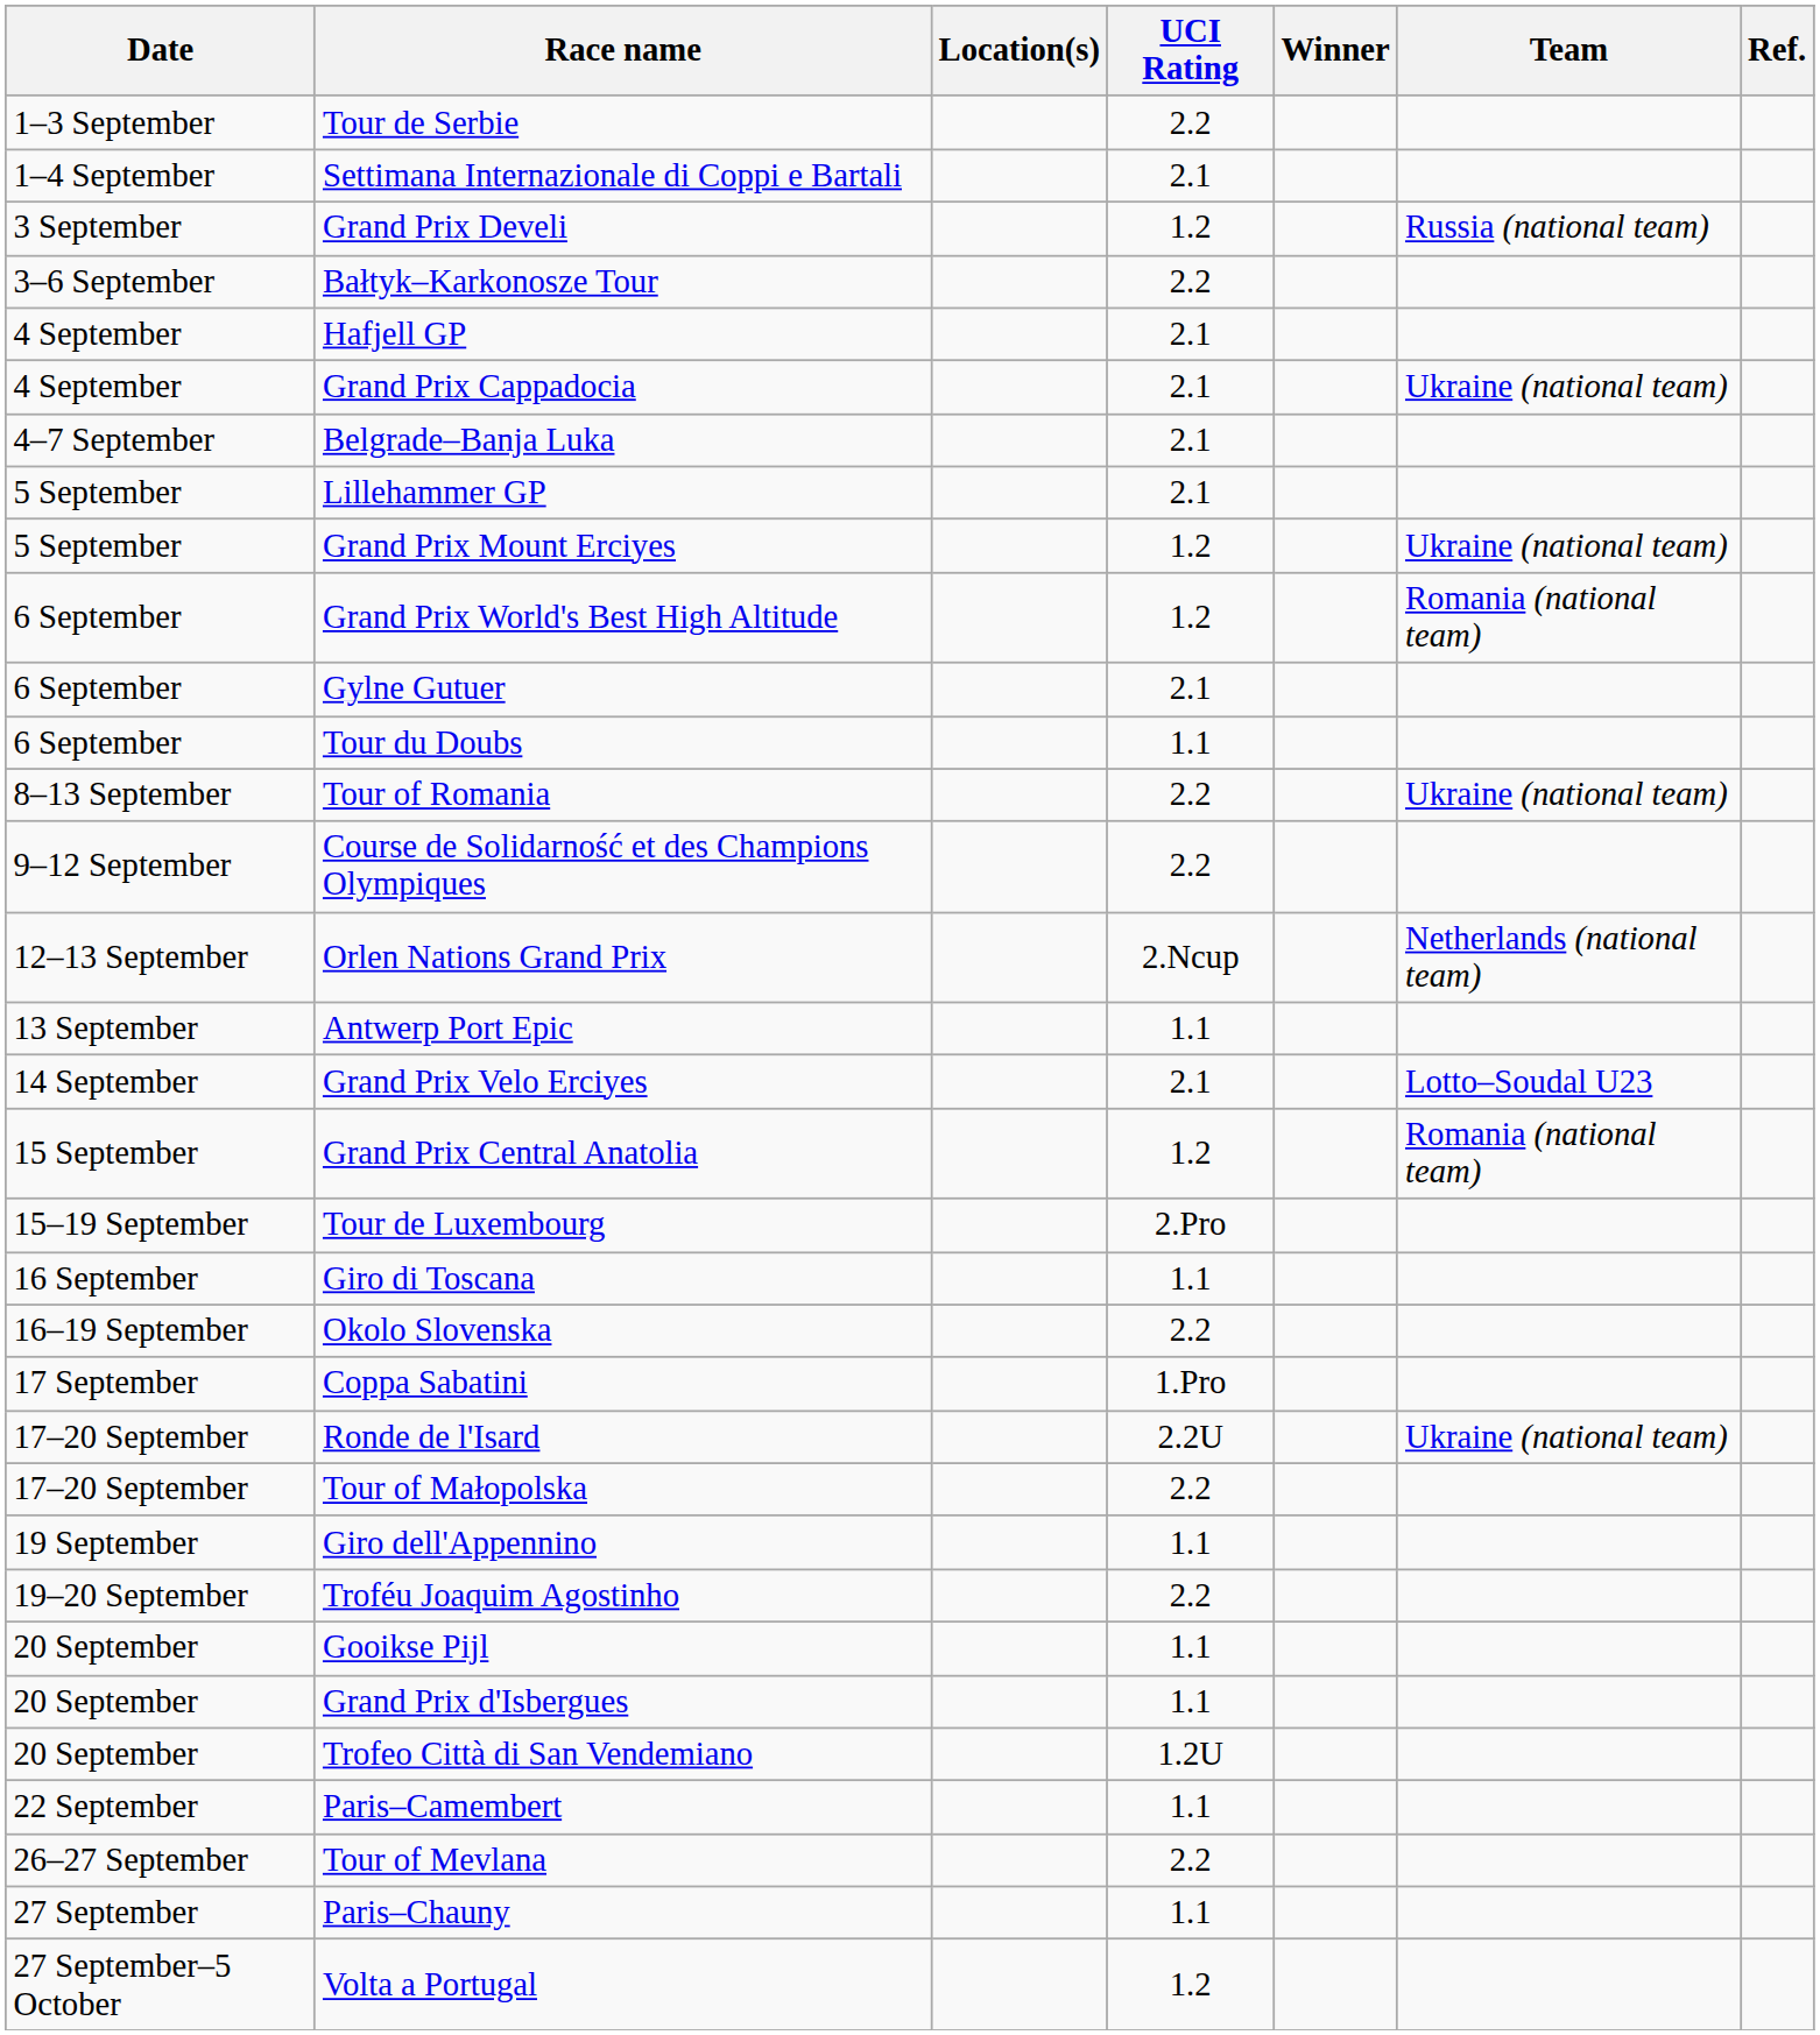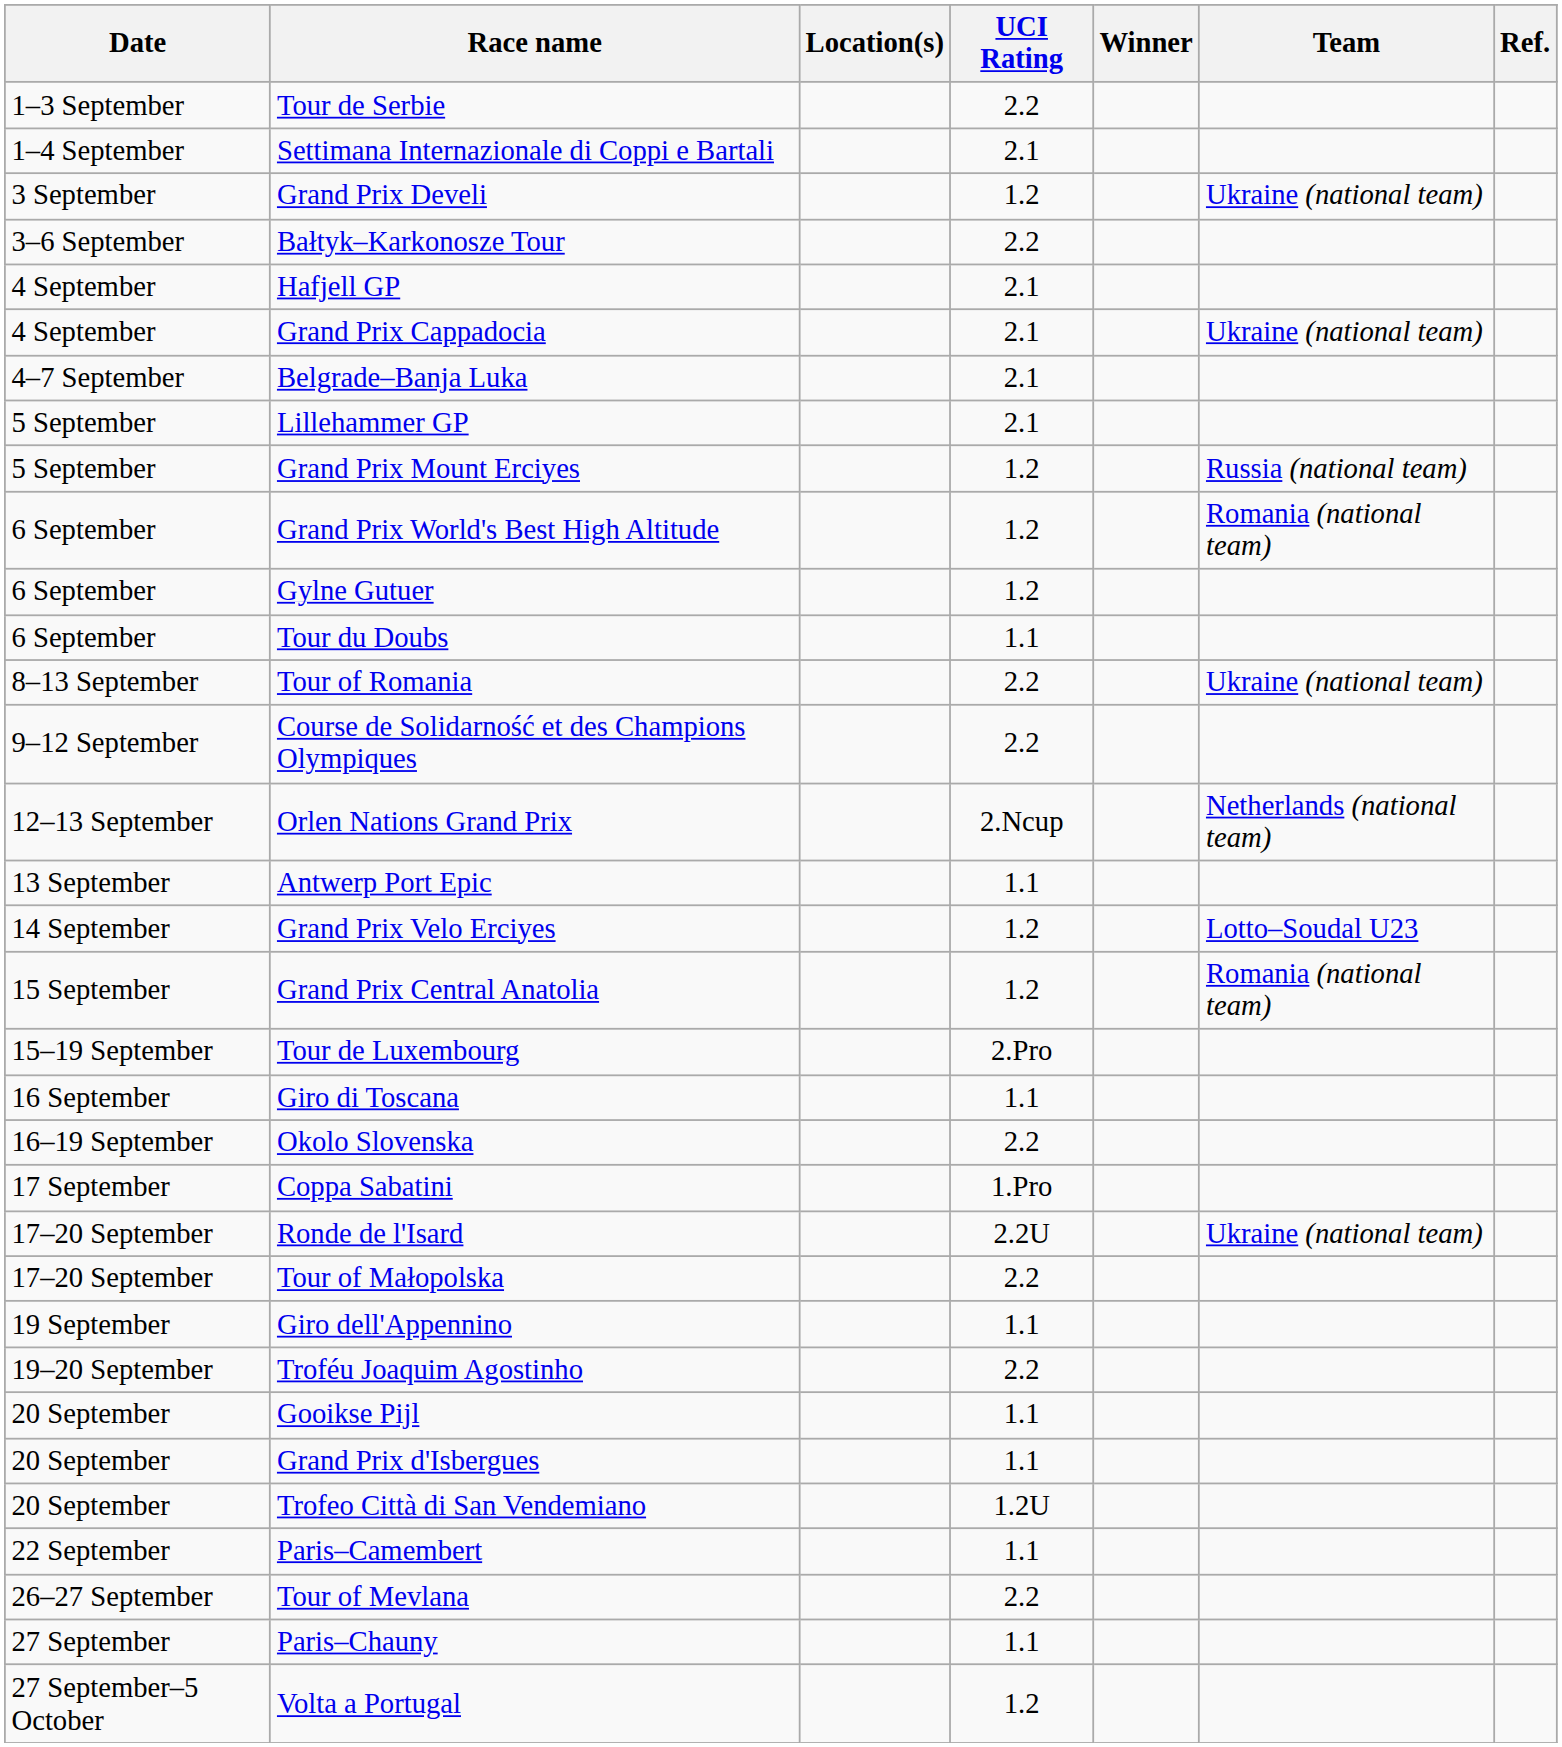Grand Prix Develi | Team: Russia (national team) -> Ukraine (national team)
Grand Prix Mount Erciyes | Team: Ukraine (national team) -> Russia (national team)
Gylne Gutuer | UCI Rating: 2.1 -> 1.2
Grand Prix Velo Erciyes | UCI Rating: 2.1 -> 1.2
